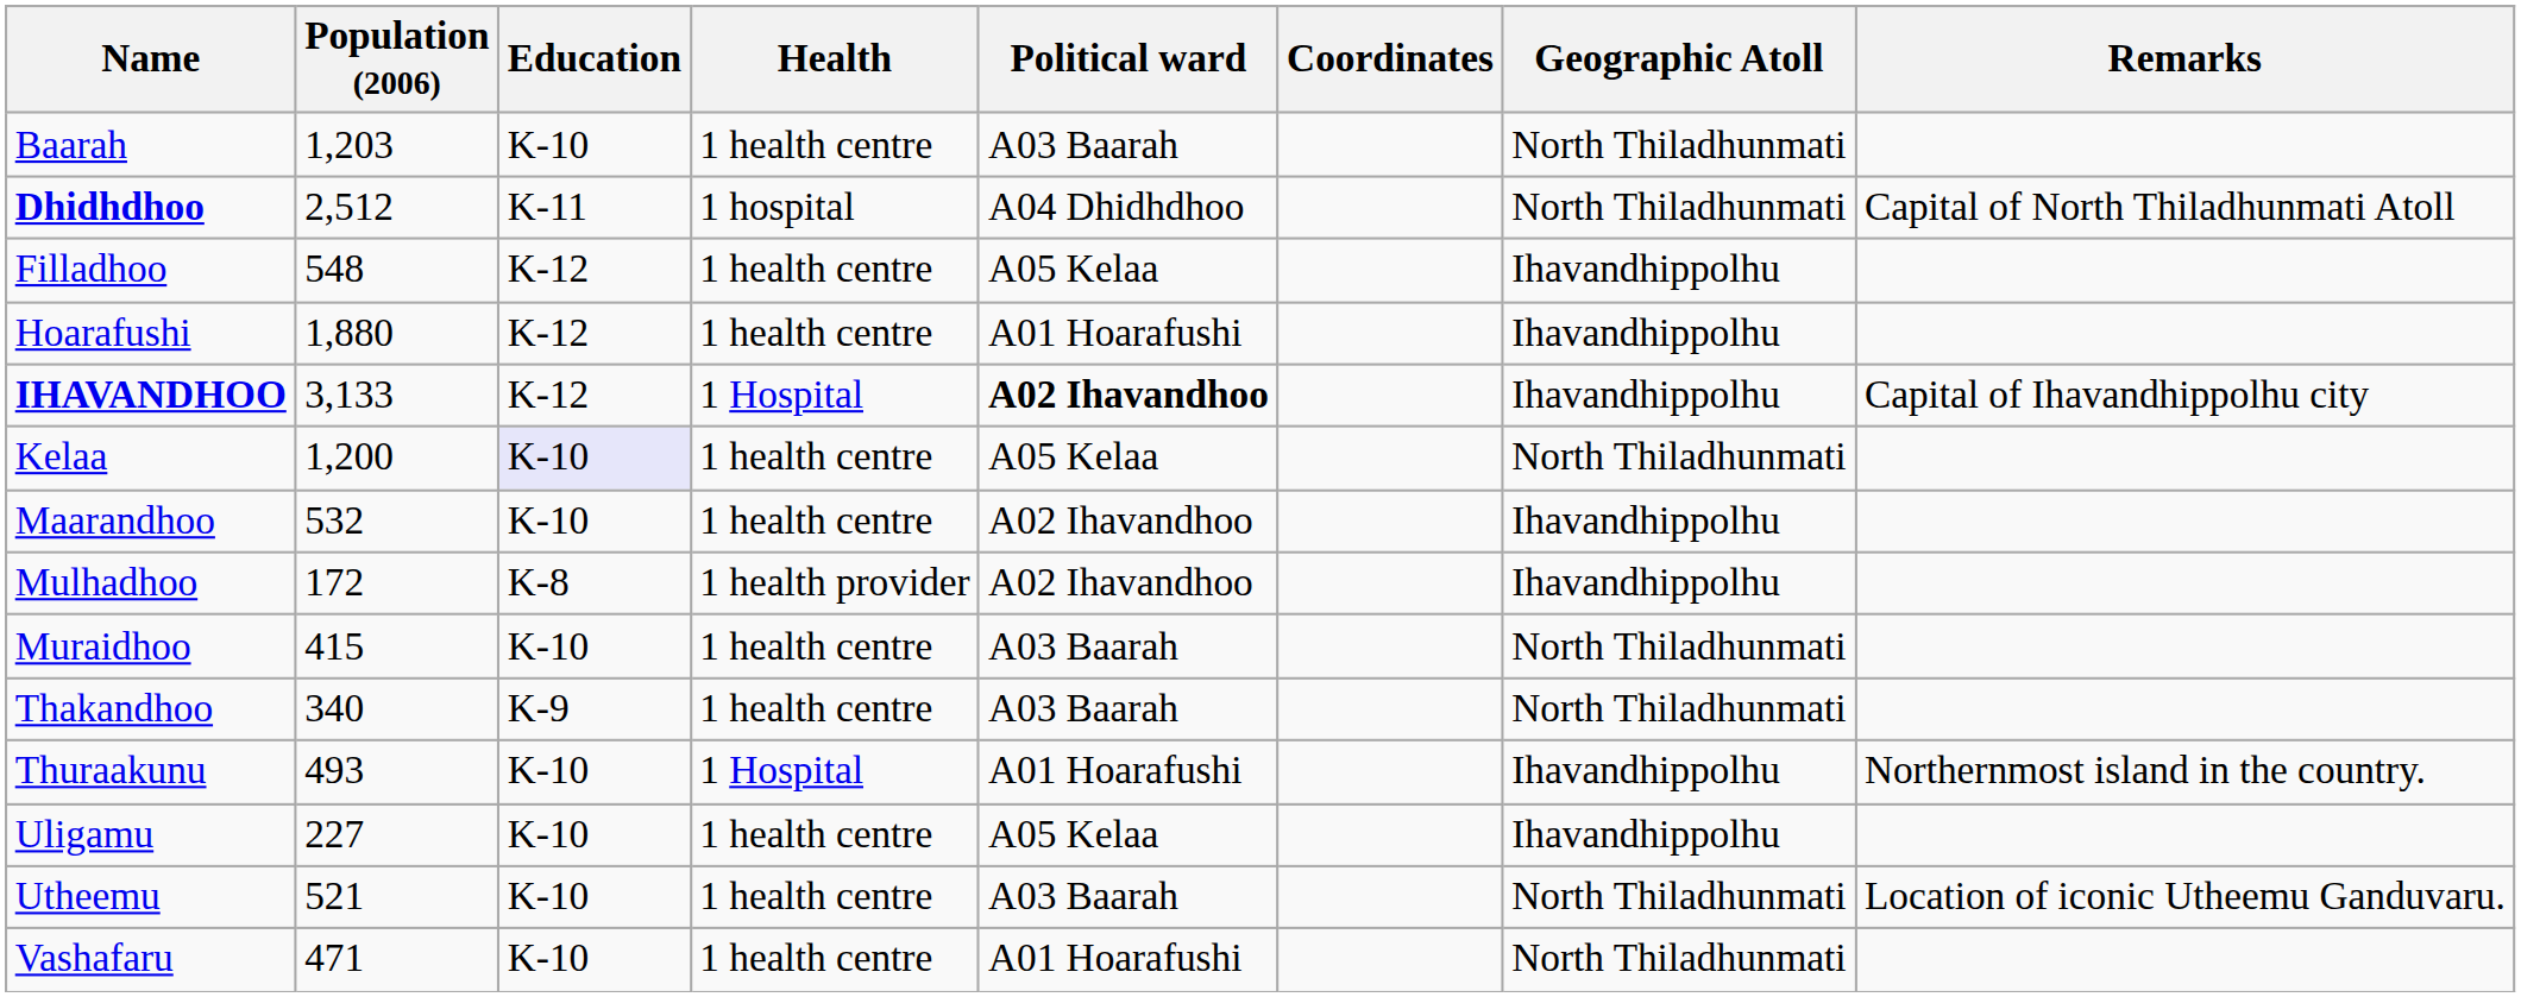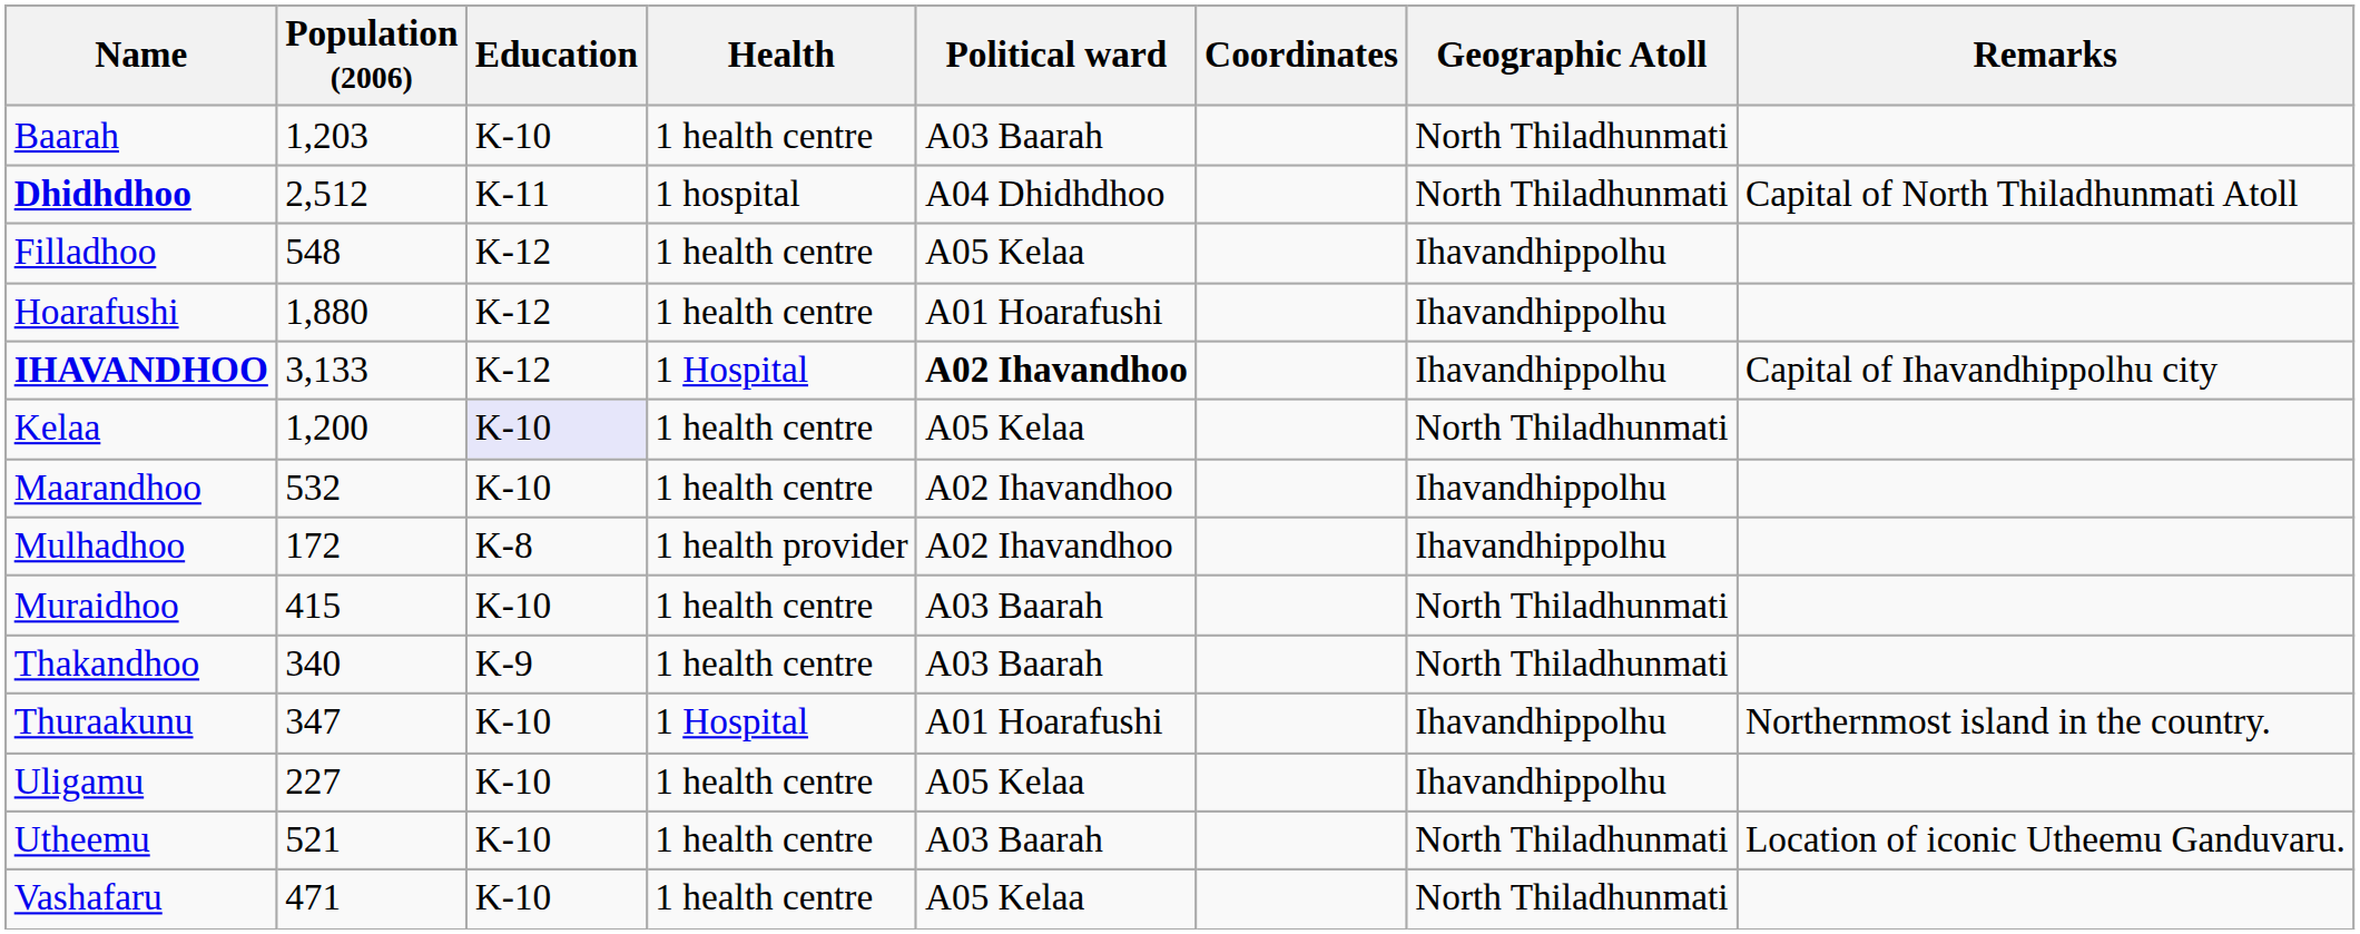Thuraakunu | Population (2006): 493 -> 347
Vashafaru | Political ward: A01 Hoarafushi -> A05 Kelaa
